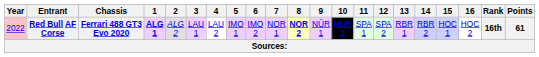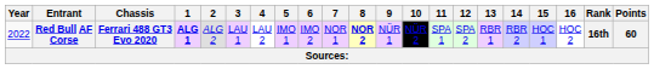Red Bull AF Corse | Year: pink background -> no background
Red Bull AF Corse | Points: 61 -> 60
